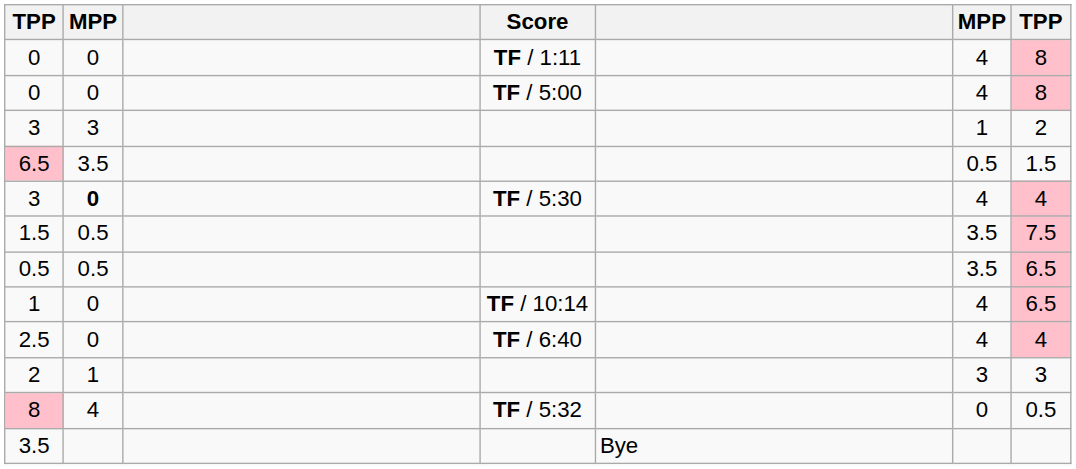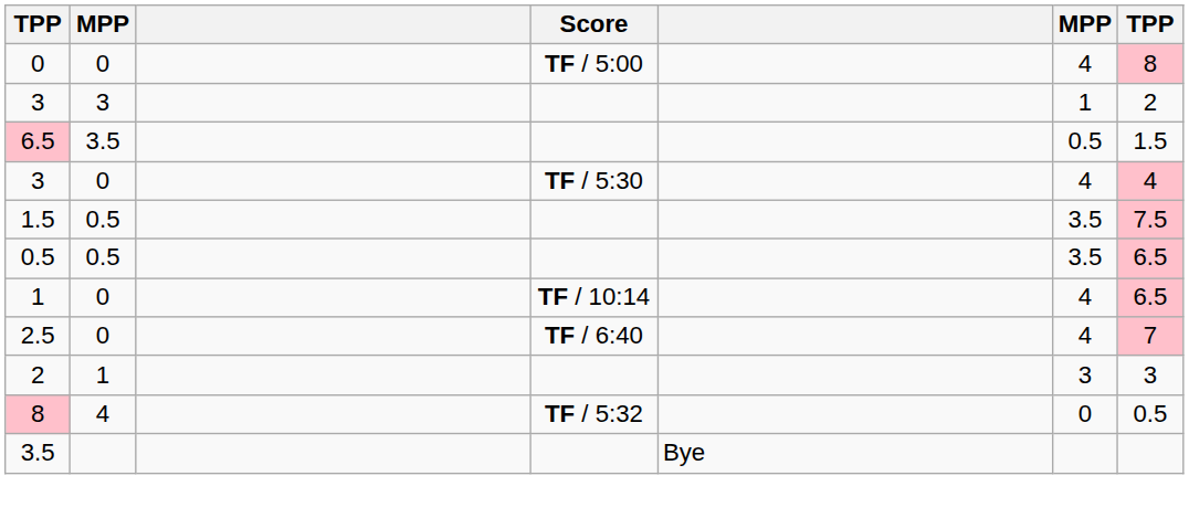- row: 0 | 0 | TF / 1:11 | 4 | 8
3 / TF / 5:30 | column 2: bold -> normal
2.5 | column 7: 4 -> 7
